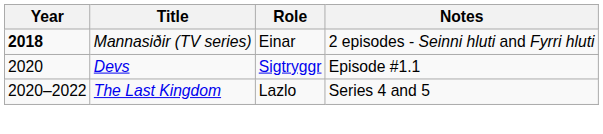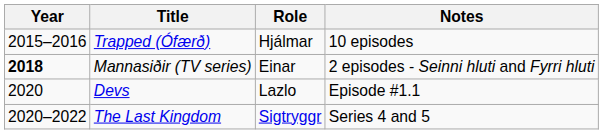+ row: 2015–2016 | Trapped (Ófærð) | Hjálmar | 10 episodes
Devs | Role: Sigtryggr -> Lazlo
The Last Kingdom | Role: Lazlo -> Sigtryggr
